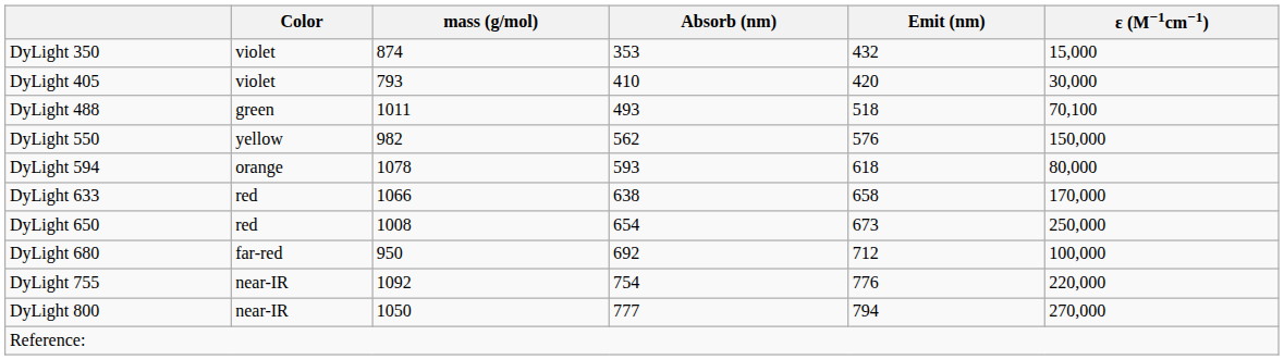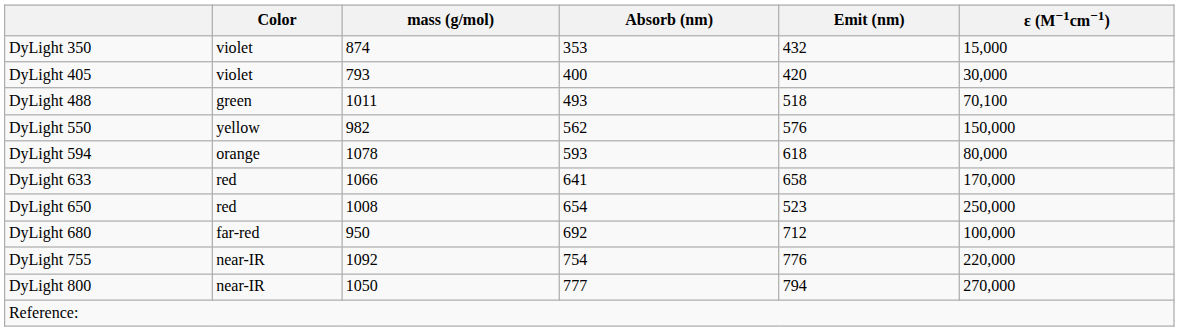DyLight 405 | Absorb (nm): 410 -> 400
DyLight 633 | Absorb (nm): 638 -> 641
DyLight 650 | Emit (nm): 673 -> 523
